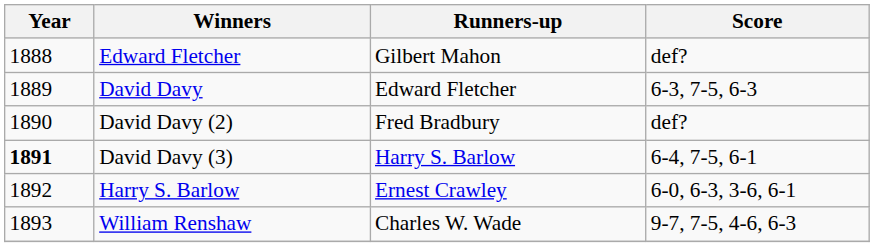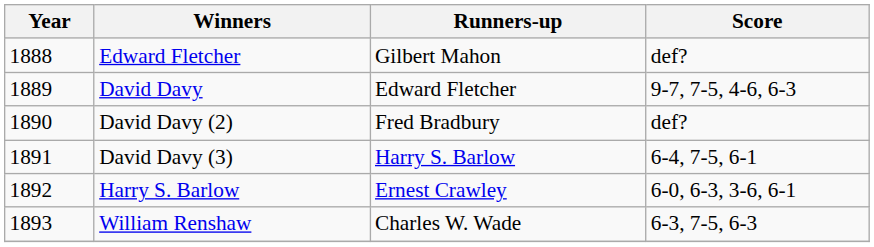David Davy | Score: 6-3, 7-5, 6-3 -> 9-7, 7-5, 4-6, 6-3
David Davy (3) | Year: bold -> normal
William Renshaw | Score: 9-7, 7-5, 4-6, 6-3 -> 6-3, 7-5, 6-3
